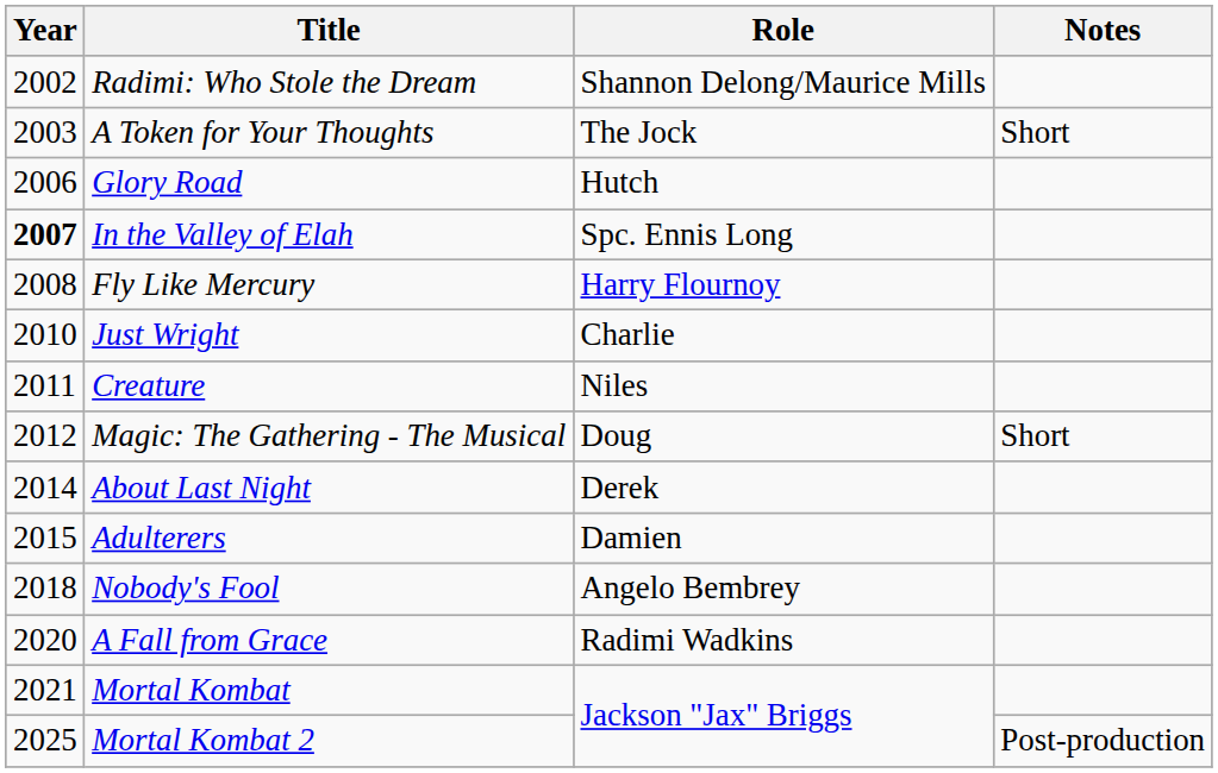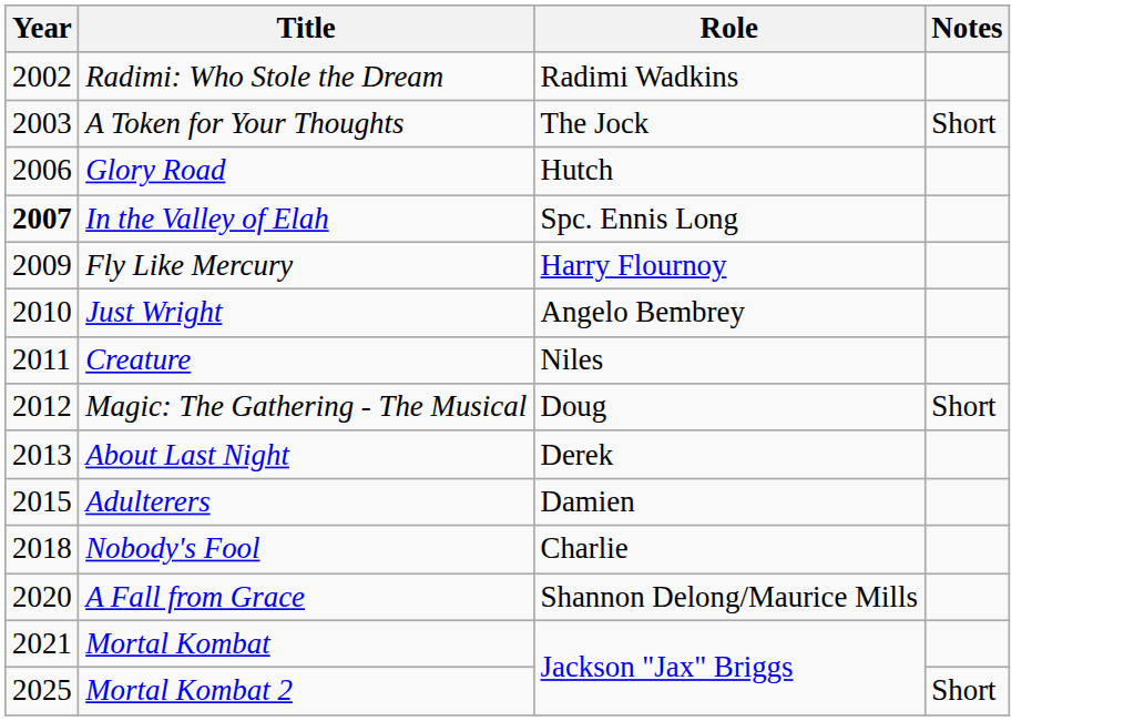Radimi: Who Stole the Dream | Role: Shannon Delong/Maurice Mills -> Radimi Wadkins
Fly Like Mercury | Year: 2008 -> 2009
Just Wright | Role: Charlie -> Angelo Bembrey
About Last Night | Year: 2014 -> 2013
Nobody's Fool | Role: Angelo Bembrey -> Charlie
A Fall from Grace | Role: Radimi Wadkins -> Shannon Delong/Maurice Mills
Mortal Kombat 2 | Notes: Post-production -> Short
